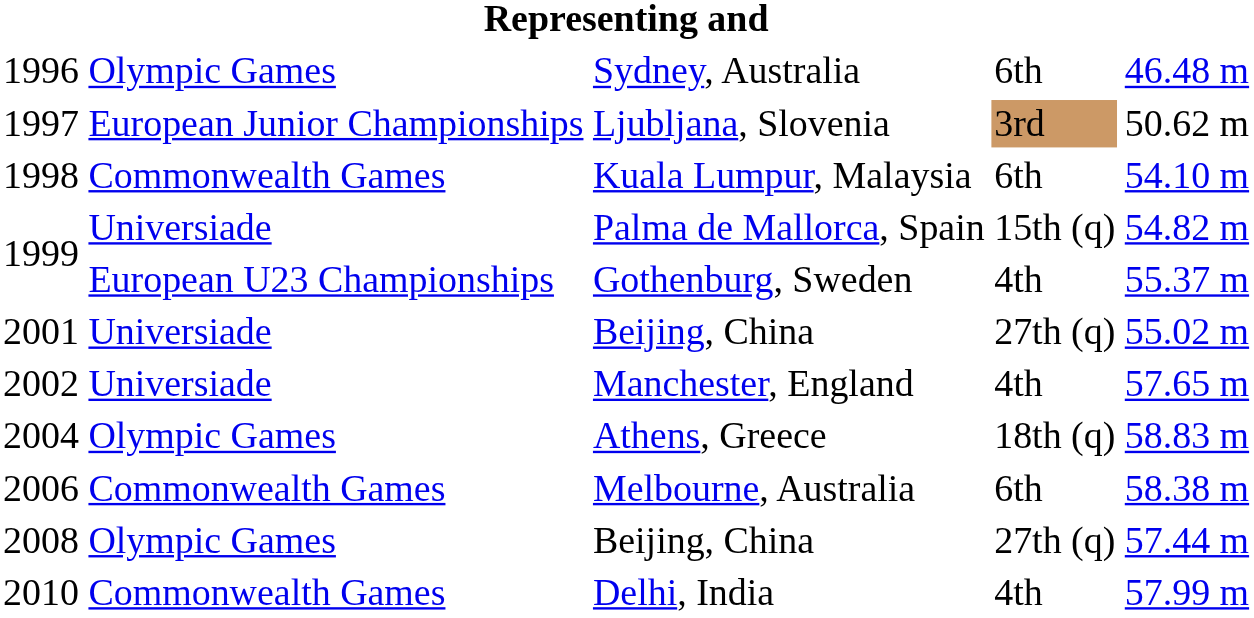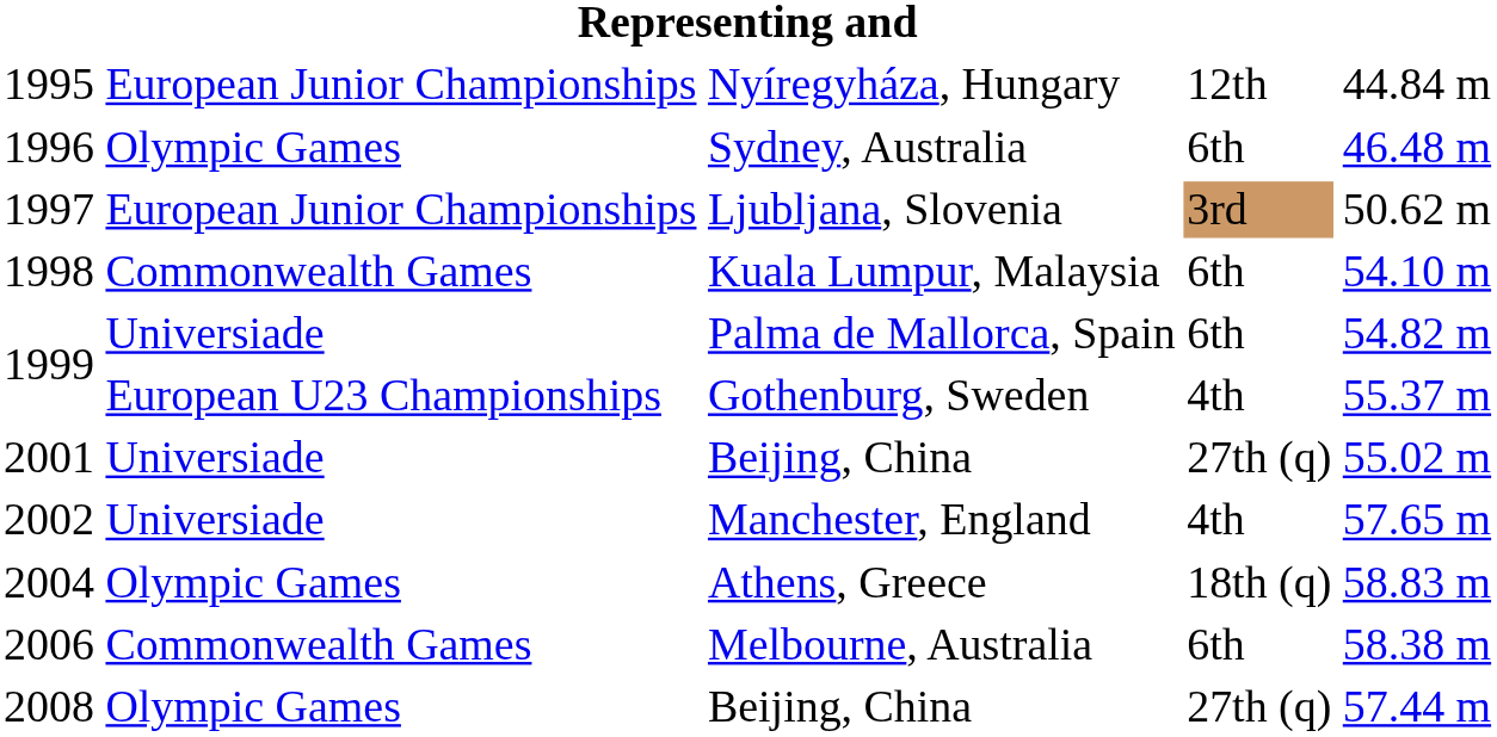+ row: 1995 | European Junior Championships | Nyíregyháza, Hungary | 12th | 44.84 m
Palma de Mallorca, Spain | column 4: 15th (q) -> 6th
- row: 2010 | Commonwealth Games | Delhi, India | 4th | 57.99 m
